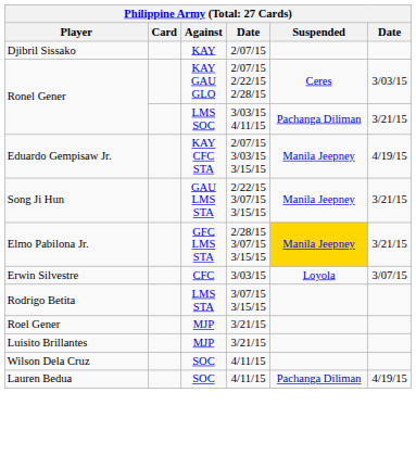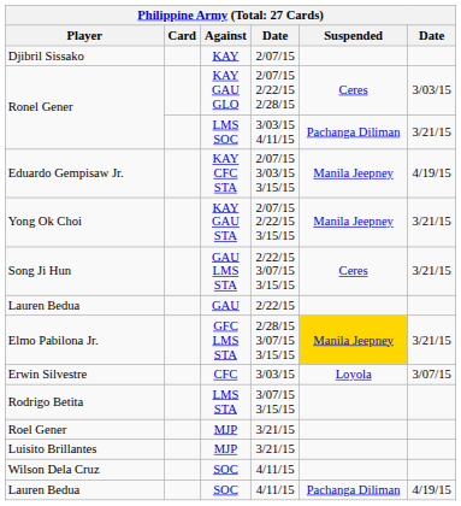+ row: Yong Ok Choi | KAY GAU STA | 2/07/15 2/22/15 3/15/15 | Manila Jeepney | 3/21/15
Song Ji Hun | Suspended: Manila Jeepney -> Ceres
+ row: Lauren Bedua | GAU | 2/22/15
